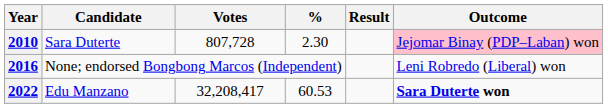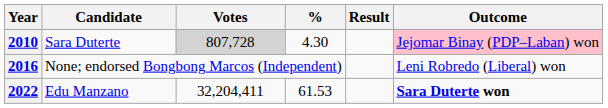2010 | Votes: no background -> lightgrey background
2010 | %: 2.30 -> 4.30
2022 | Votes: 32,208,417 -> 32,204,411
2022 | %: 60.53 -> 61.53
